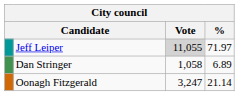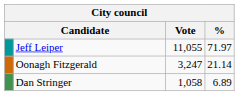Jeff Leiper | Vote: lightgrey background -> no background
rows swapped: Oonagh Fitzgerald <-> Dan Stringer
